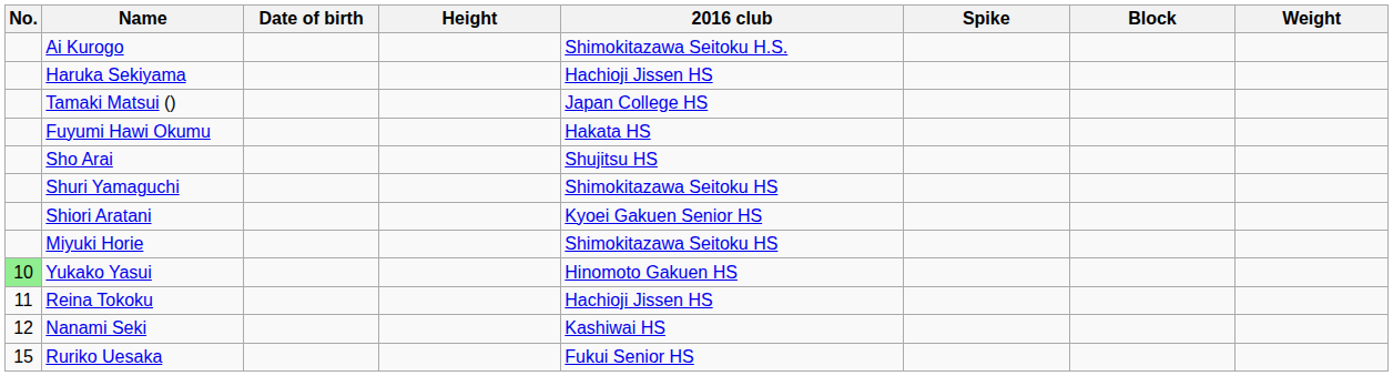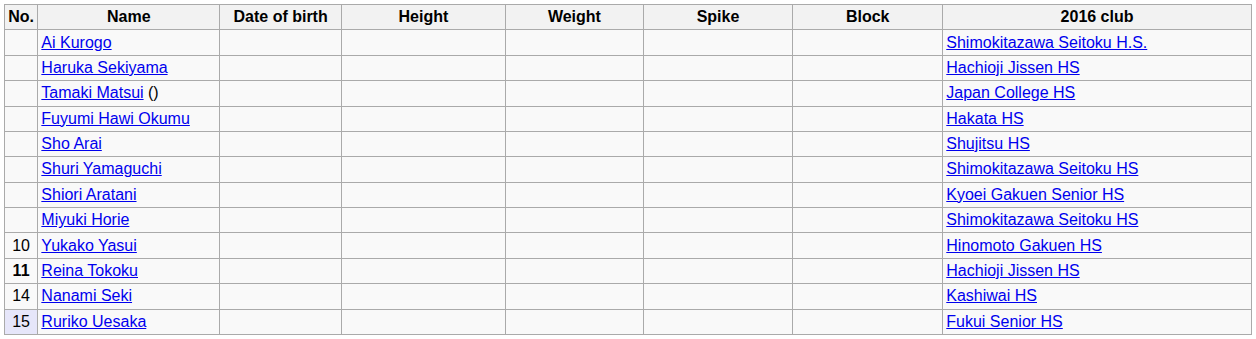columns swapped: Weight <-> 2016 club
Yukako Yasui | No.: lightgreen background -> no background
Reina Tokoku | No.: normal -> bold
Nanami Seki | No.: 12 -> 14
Ruriko Uesaka | No.: no background -> lavender background
